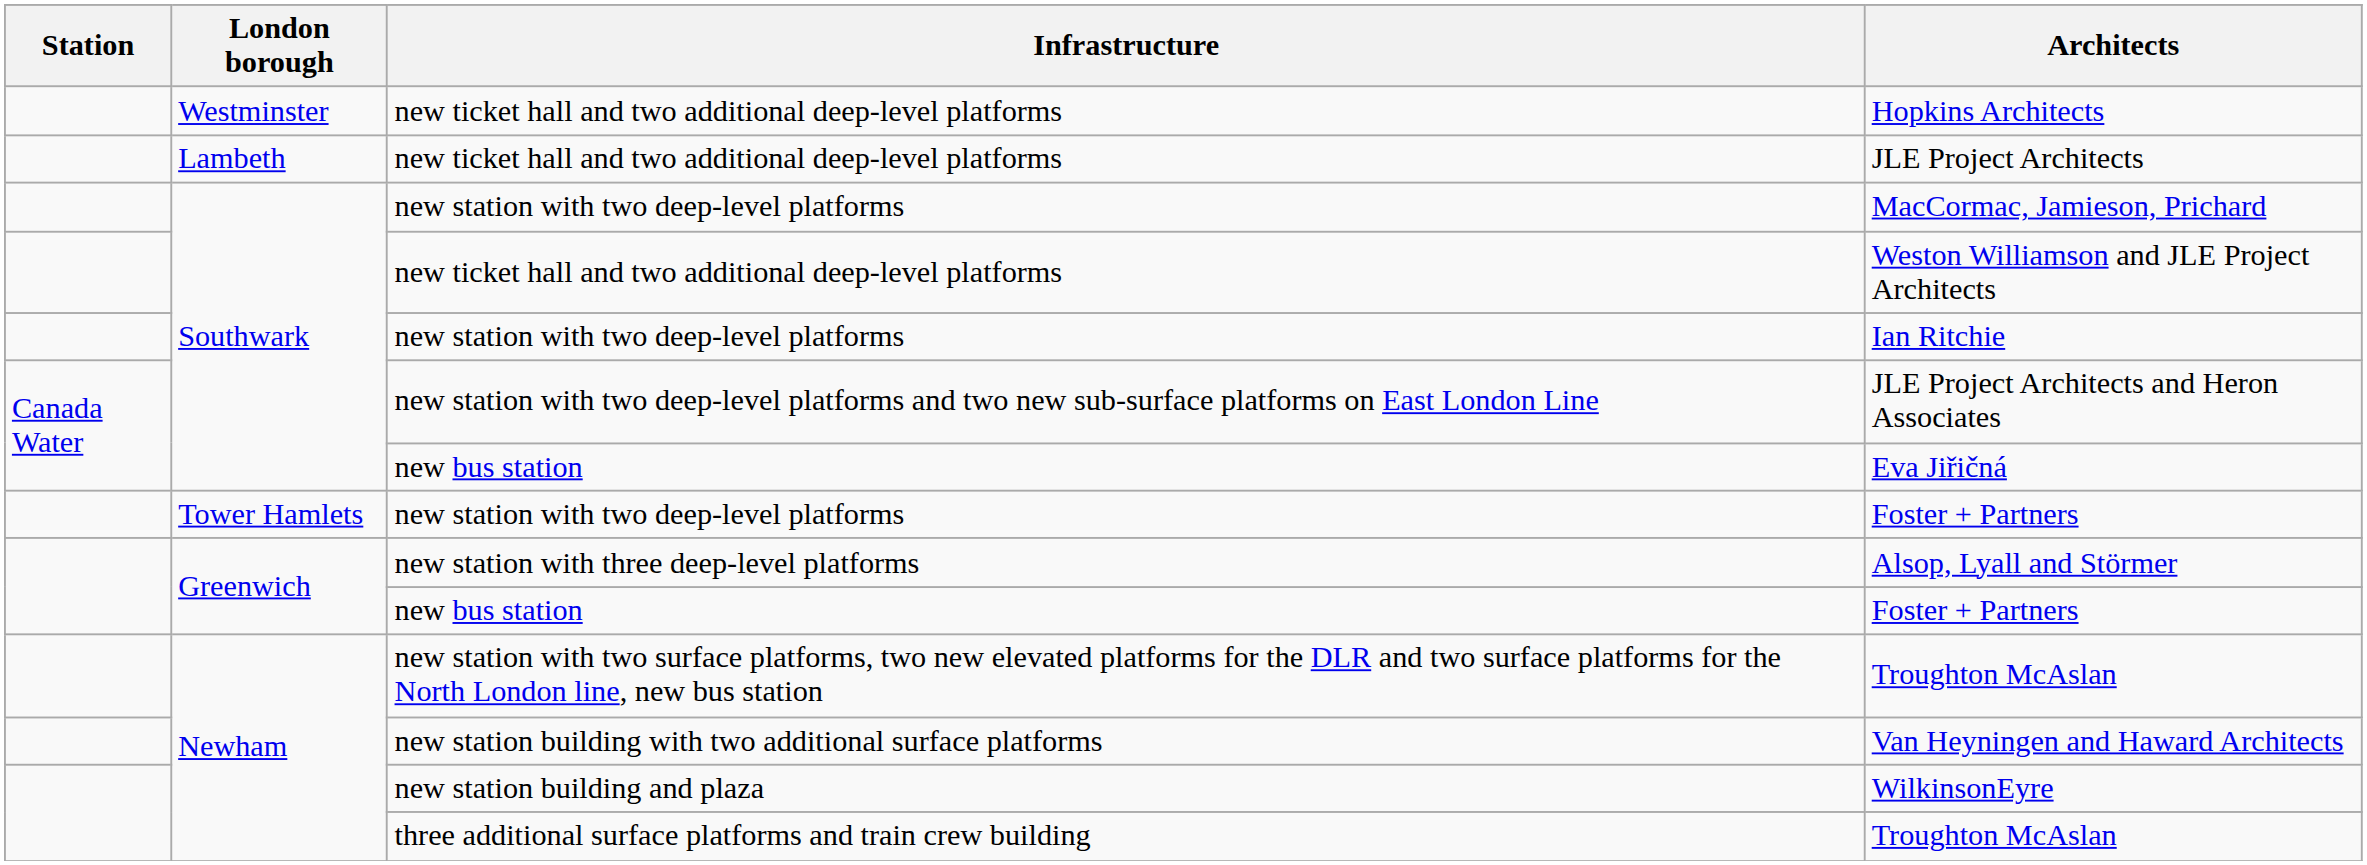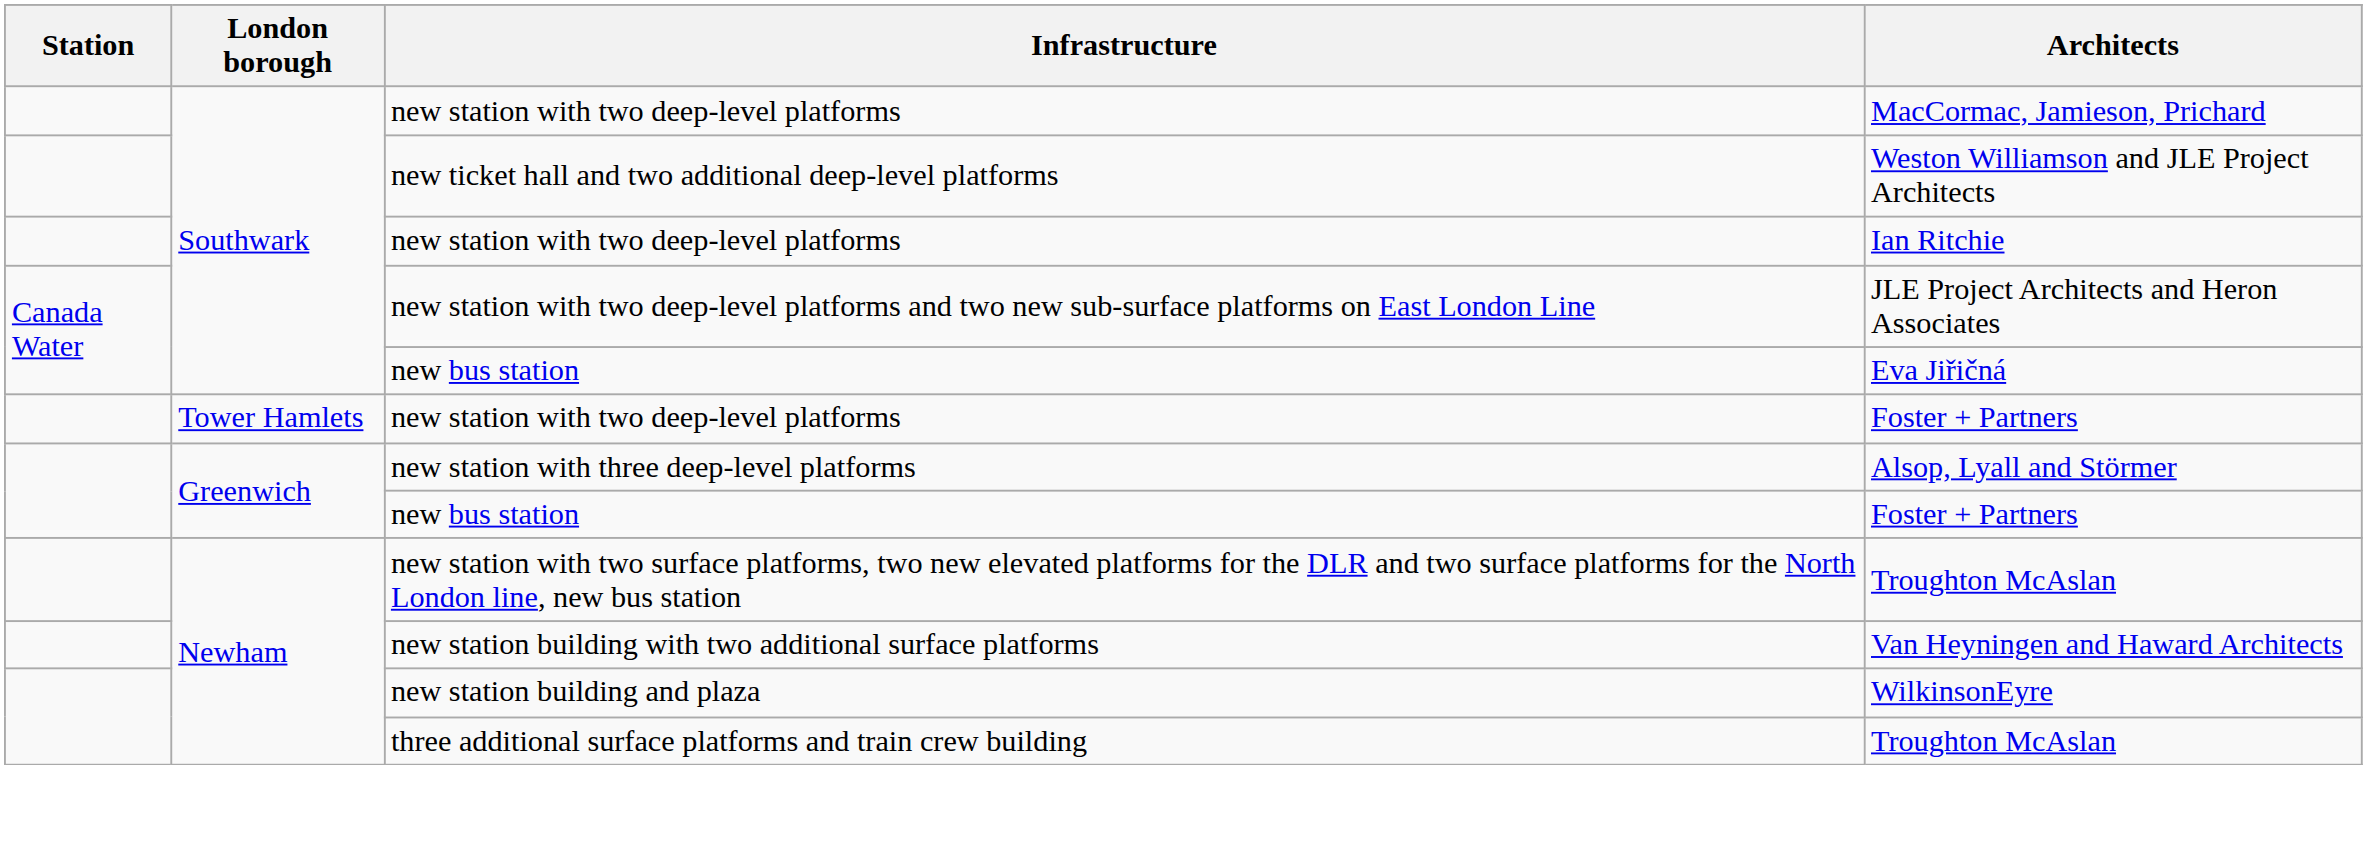- row: Westminster | new ticket hall and two additional deep-level platforms | Hopkins Architects
- row: Lambeth | new ticket hall and two additional deep-level platforms | JLE Project Architects
